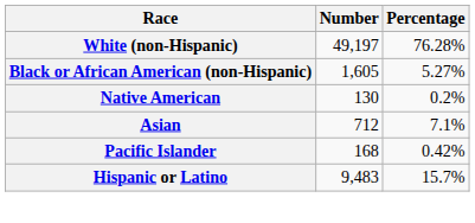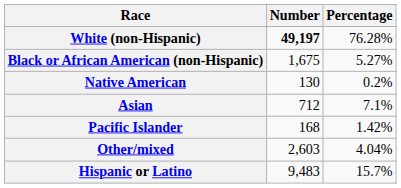White (non-Hispanic) | Number: normal -> bold
Black or African American (non-Hispanic) | Number: 1,605 -> 1,675
Pacific Islander | Percentage: 0.42% -> 1.42%
+ row: Other/mixed | 2,603 | 4.04%
